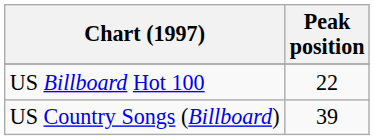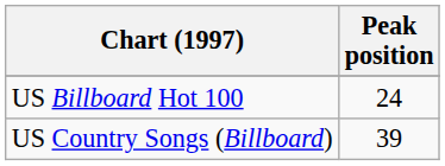US Billboard Hot 100 | Peak position: 22 -> 24
